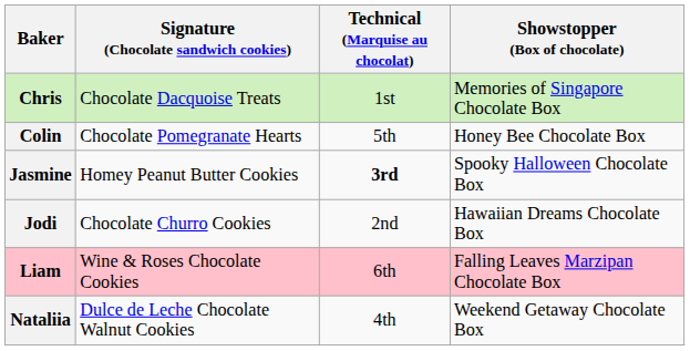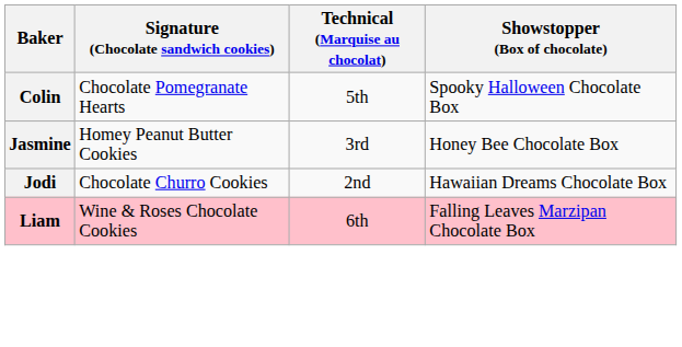- row: Chris | Chocolate Dacquoise Treats | 1st | Memories of Singapore Chocolate Box
Colin | Showstopper (Box of chocolate): Honey Bee Chocolate Box -> Spooky Halloween Chocolate Box
Jasmine | Technical (Marquise au chocolat): bold -> normal
Jasmine | Showstopper (Box of chocolate): Spooky Halloween Chocolate Box -> Honey Bee Chocolate Box
- row: Nataliia | Dulce de Leche Chocolate Walnut Cookies | 4th | Weekend Getaway Chocolate Box
